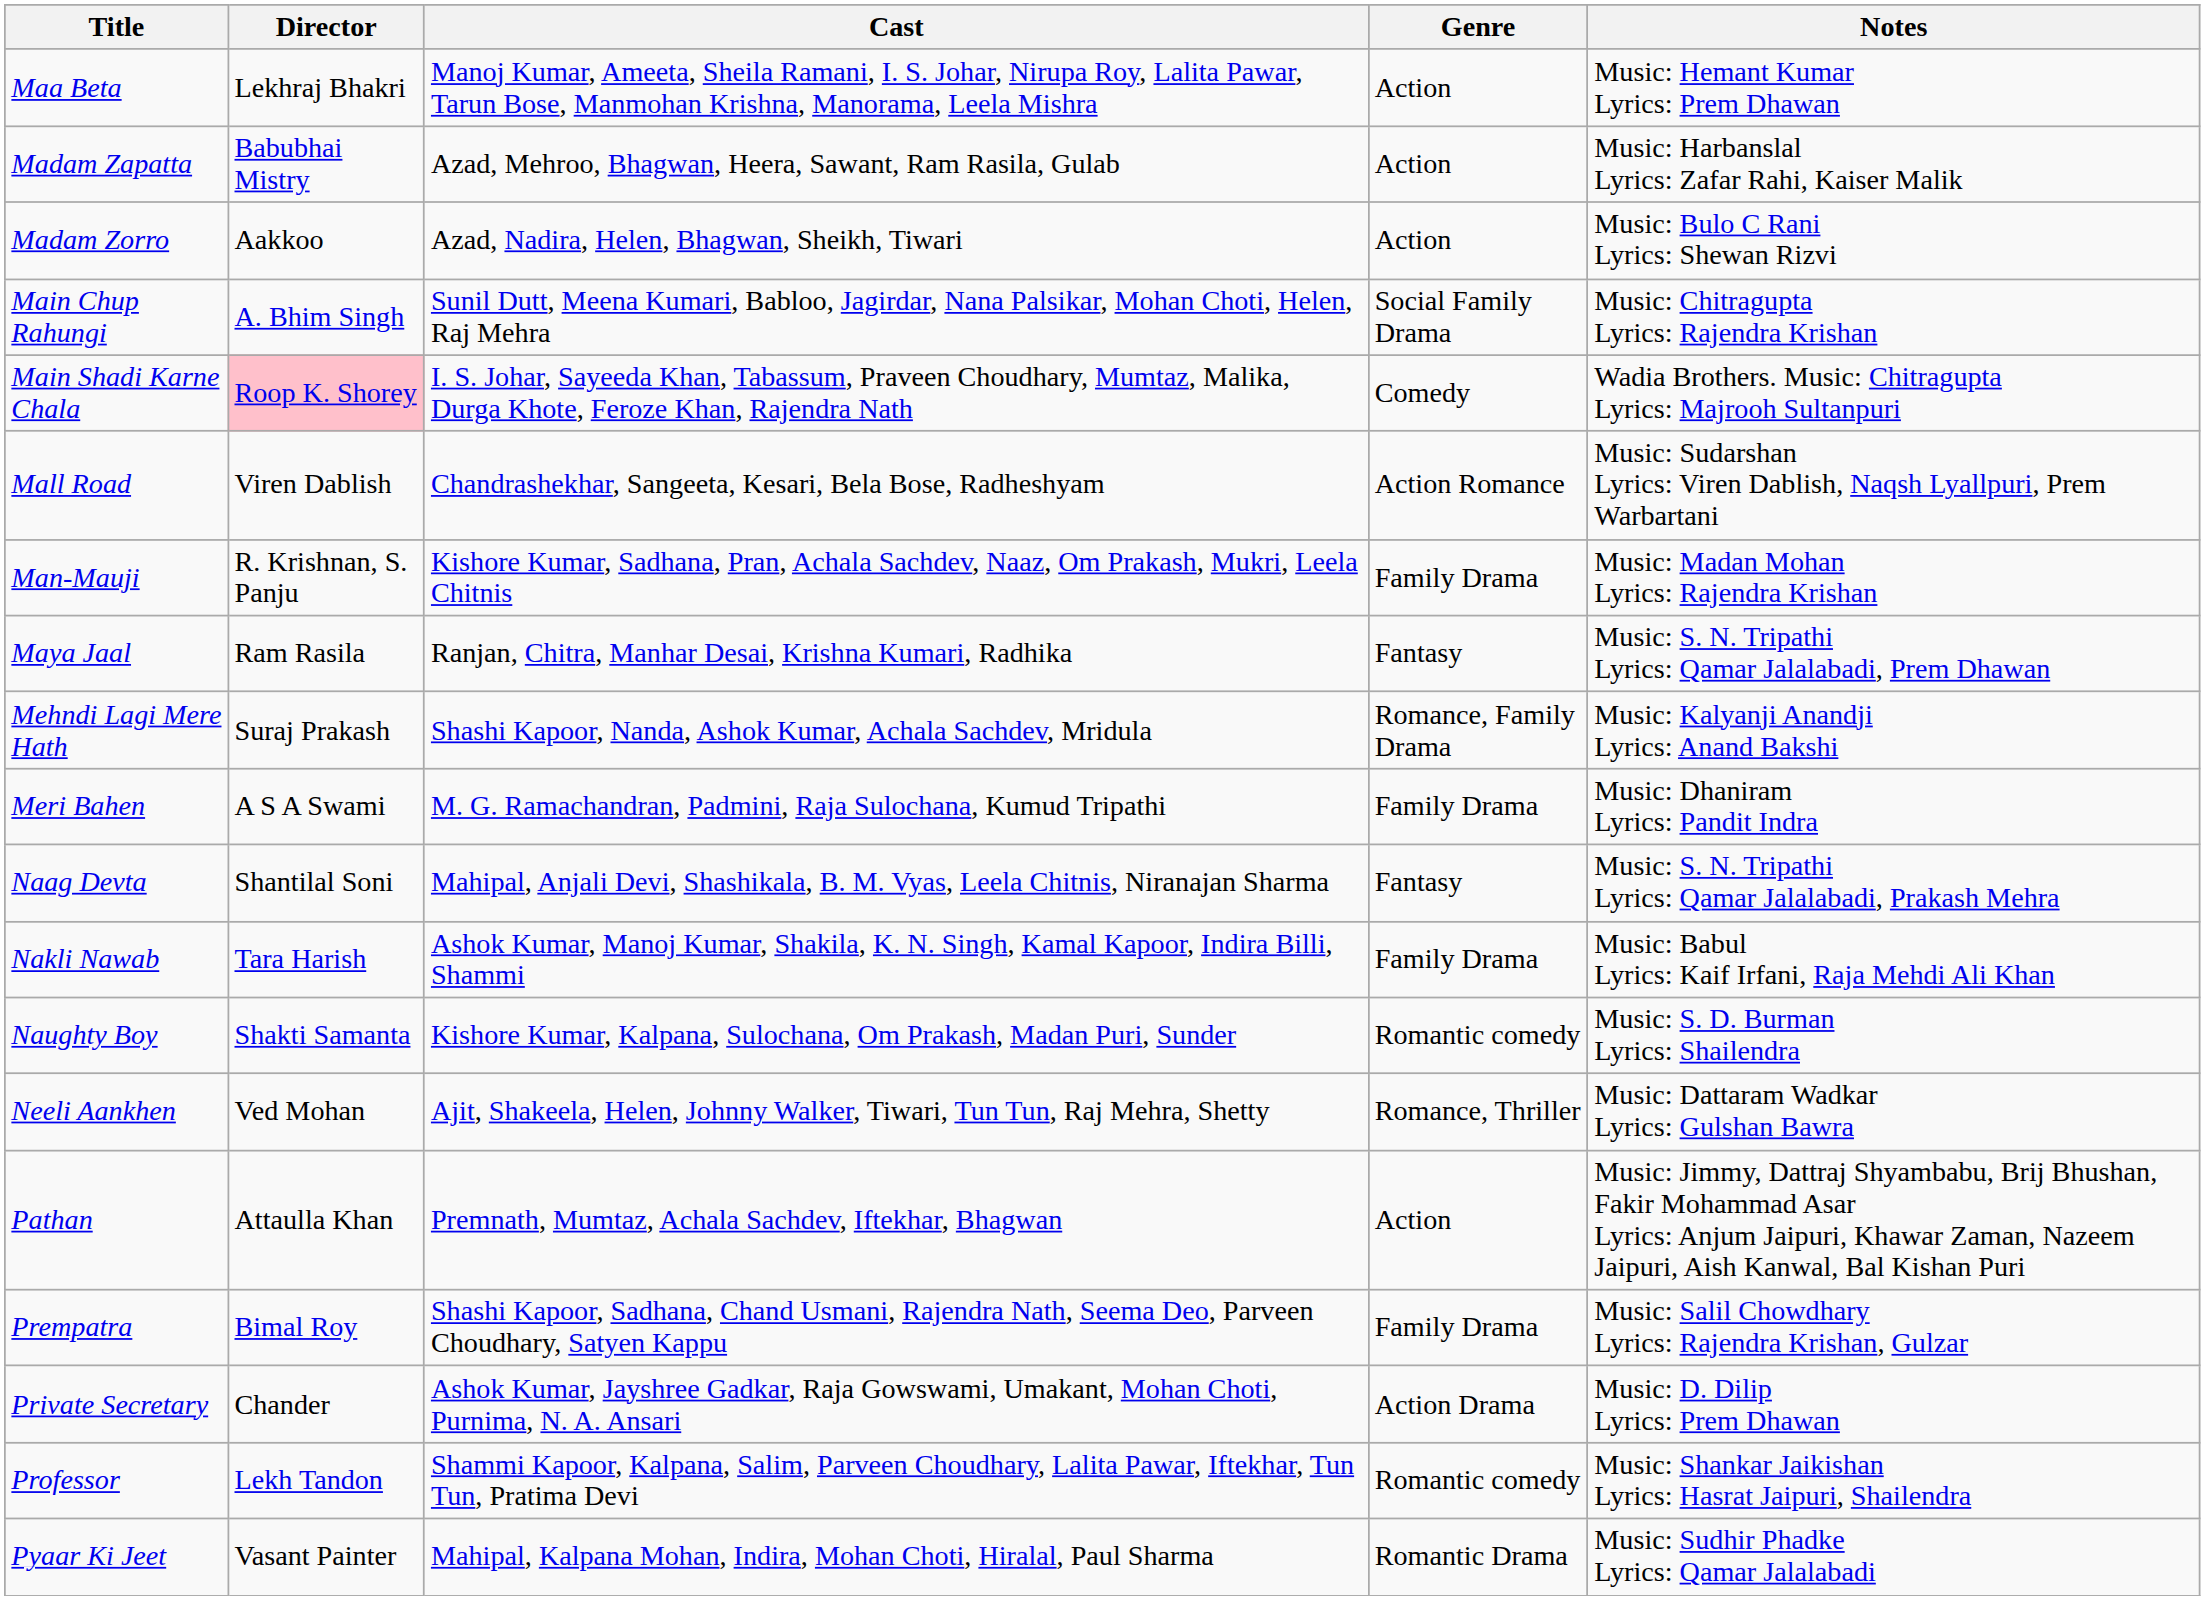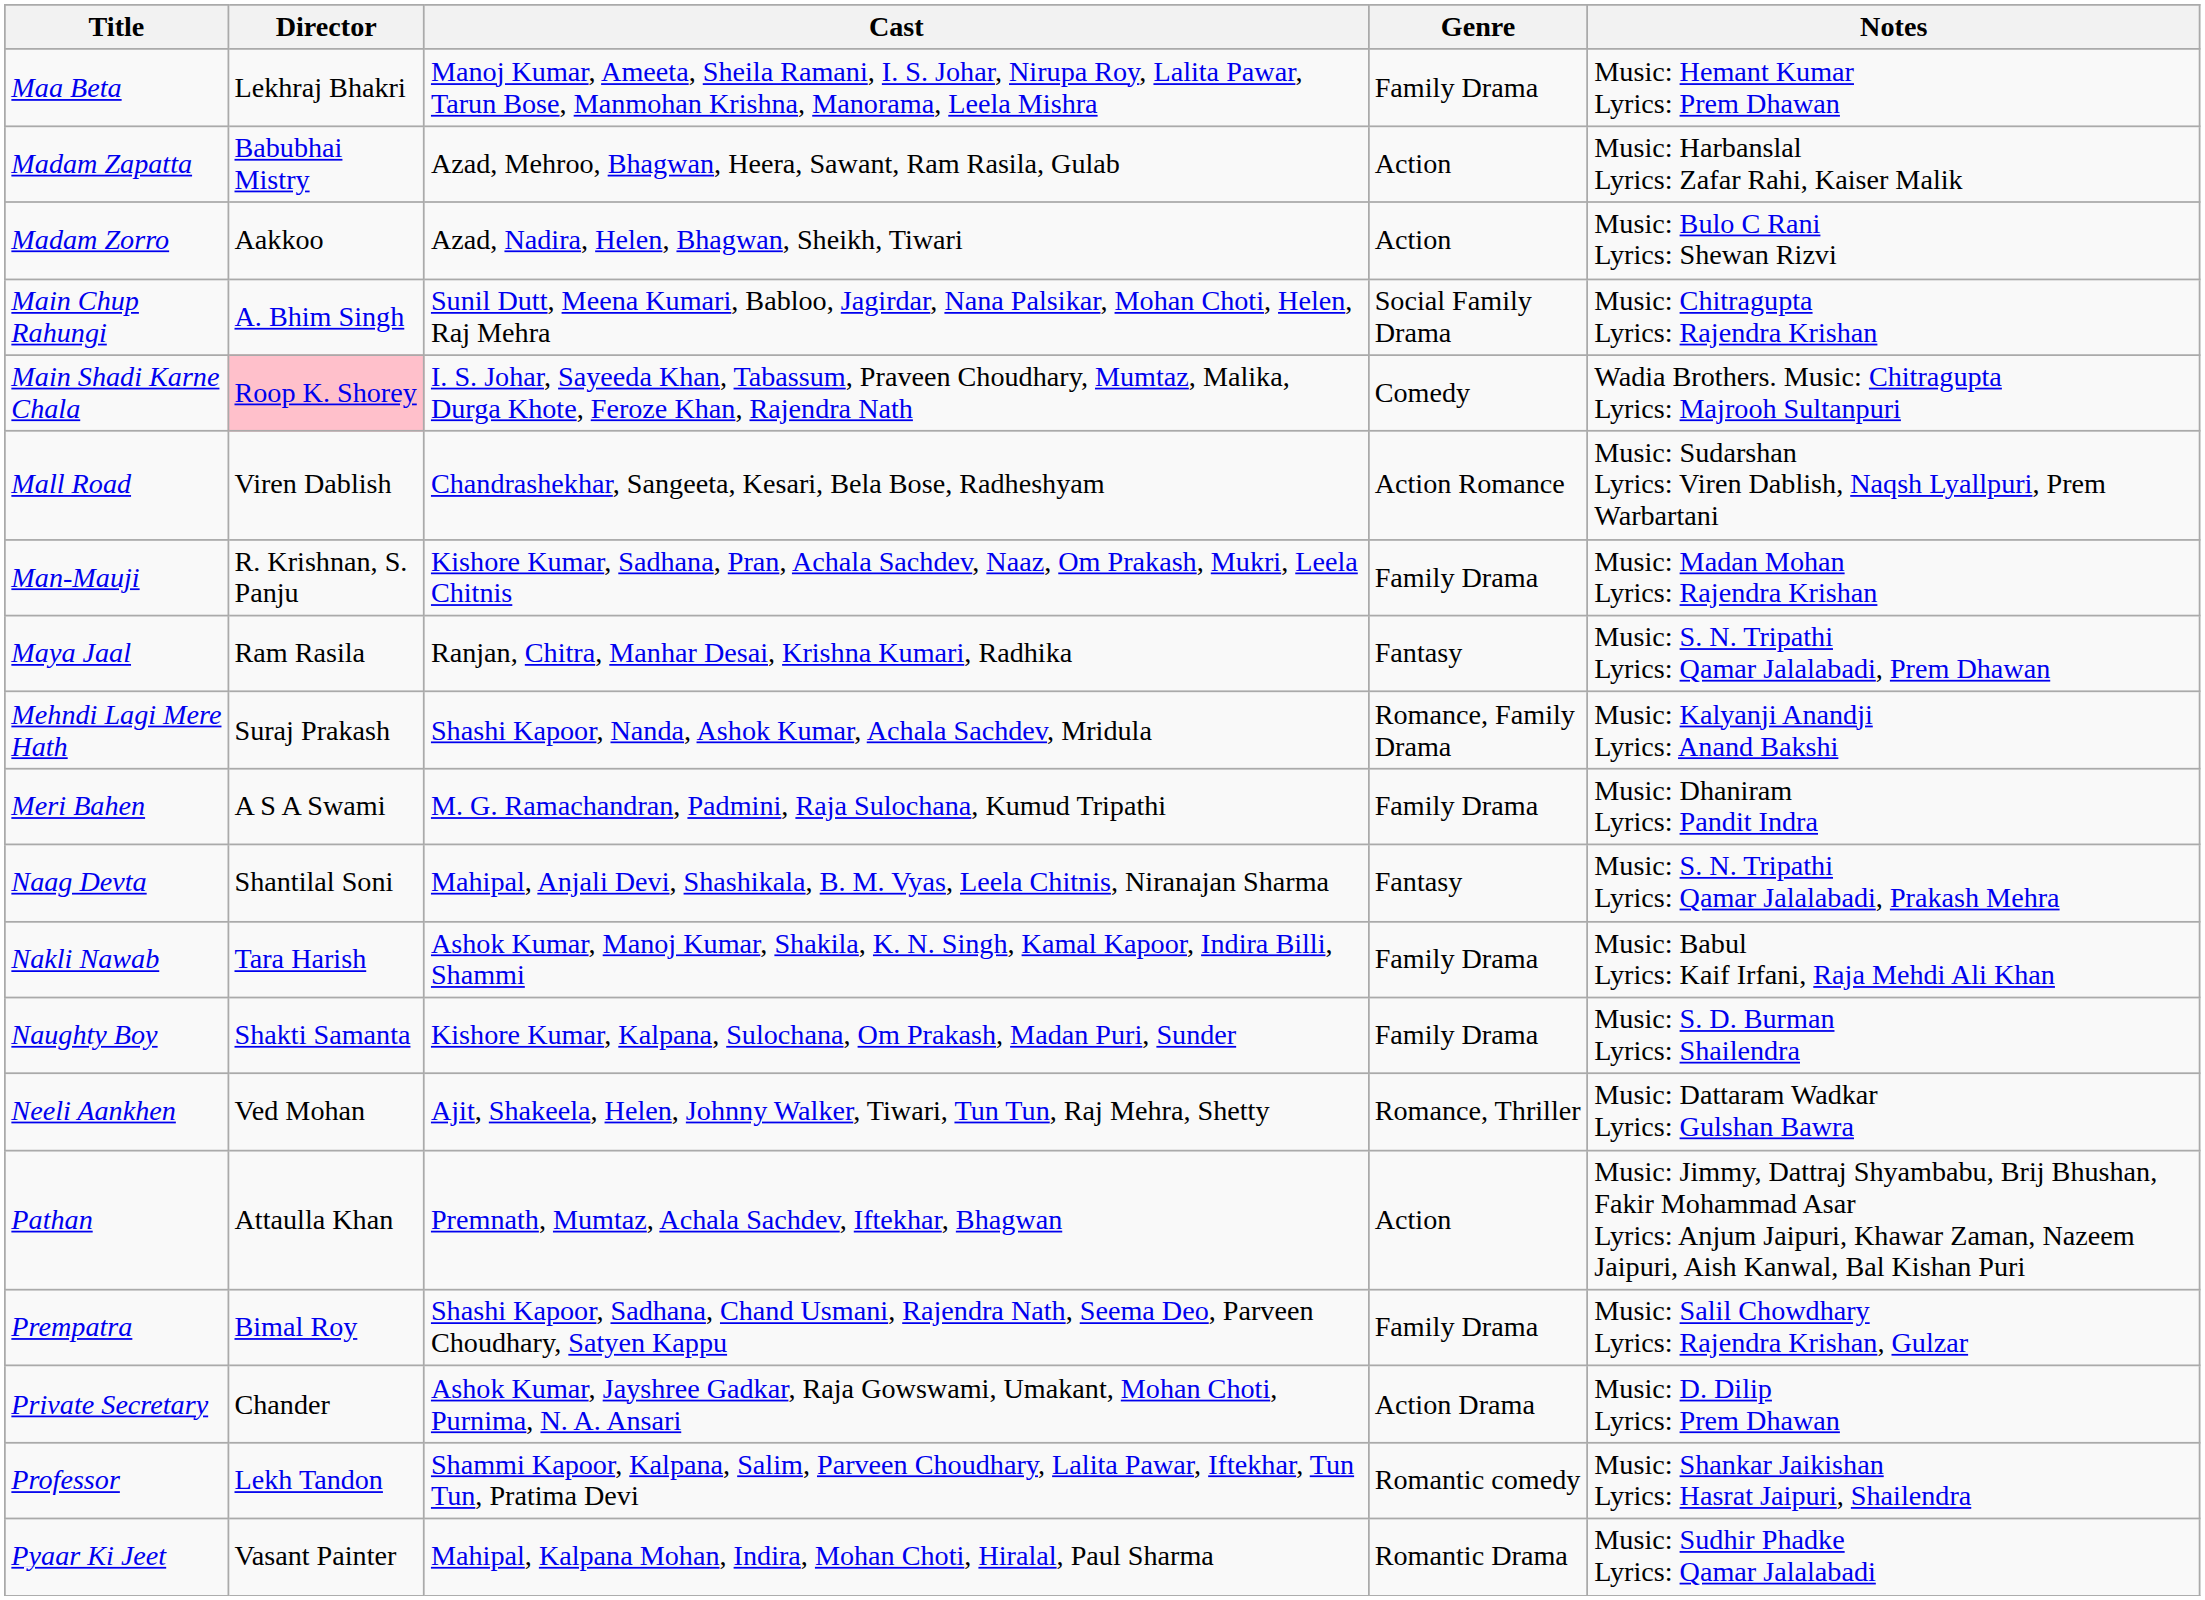Maa Beta | Genre: Action -> Family Drama
Naughty Boy | Genre: Romantic comedy -> Family Drama
